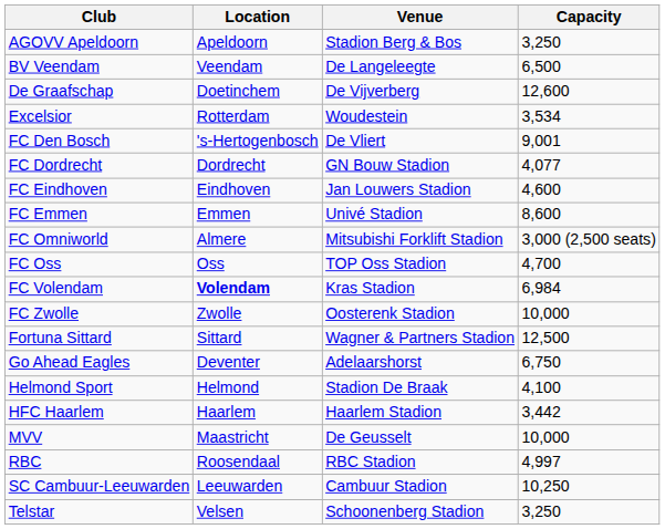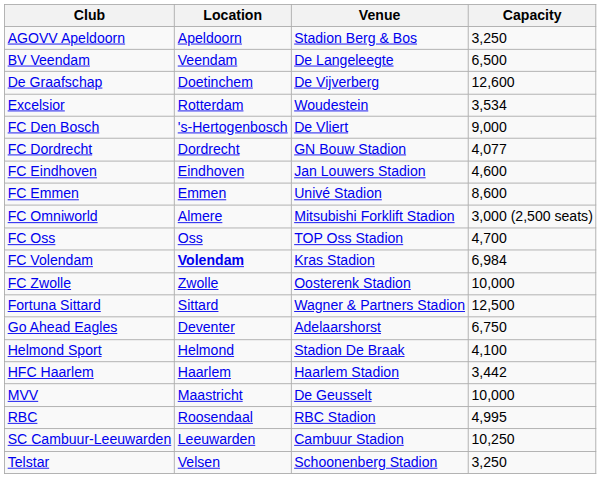FC Den Bosch | Capacity: 9,001 -> 9,000
RBC | Capacity: 4,997 -> 4,995
